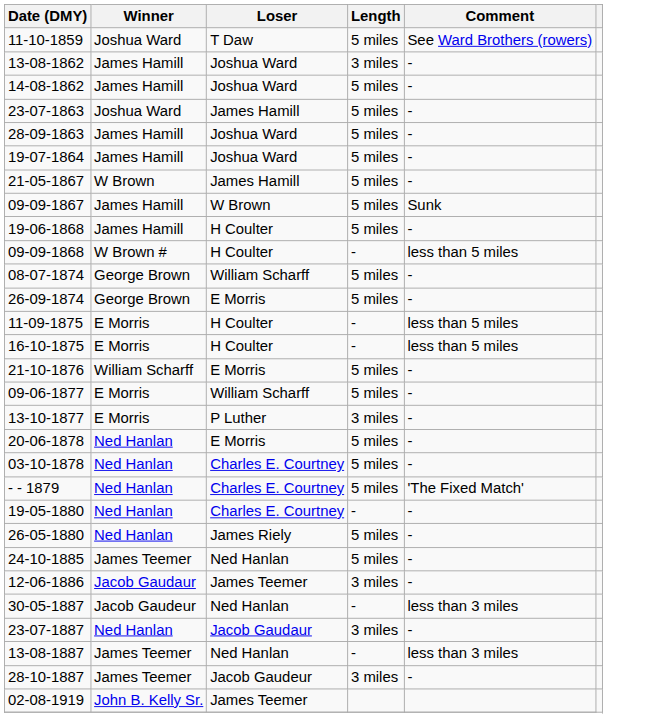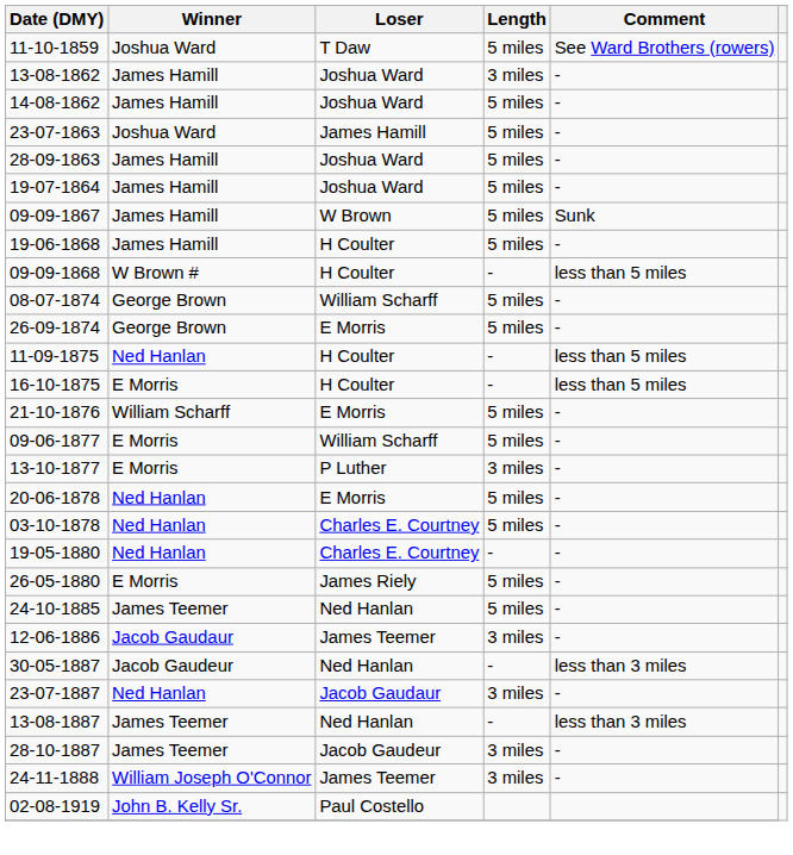- row: 21-05-1867 | W Brown | James Hamill | 5 miles | -
11-09-1875 | Winner: E Morris -> Ned Hanlan
- row: - - 1879 | Ned Hanlan | Charles E. Courtney | 5 miles | 'The Fixed Match'
26-05-1880 | Winner: Ned Hanlan -> E Morris
+ row: 24-11-1888 | William Joseph O'Connor | James Teemer | 3 miles | -
02-08-1919 | Loser: James Teemer -> Paul Costello
